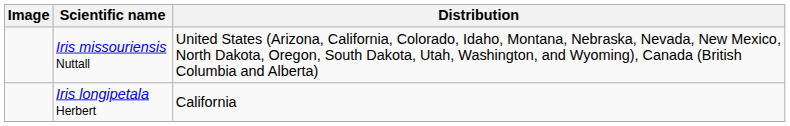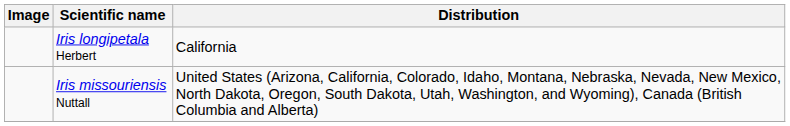rows swapped: Iris longipetala Herbert <-> Iris missouriensis Nuttall
